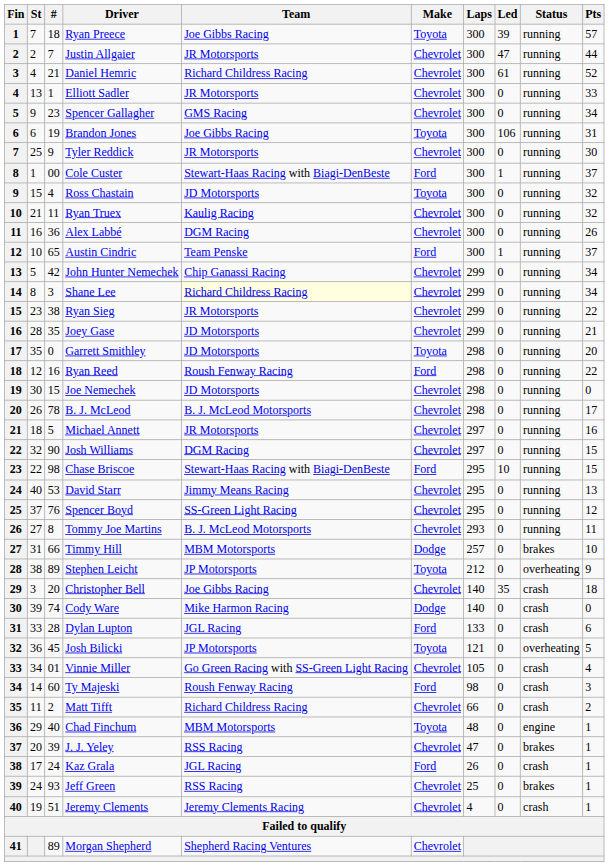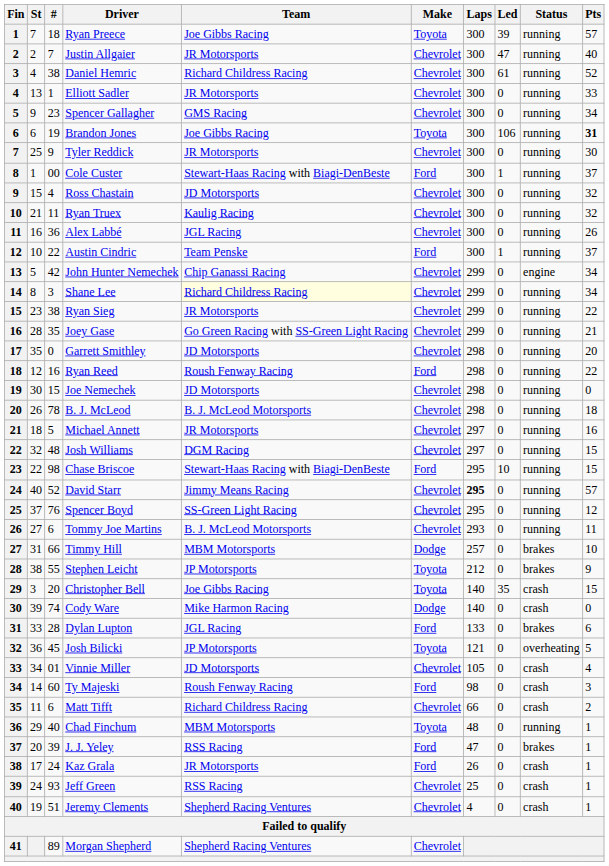Justin Allgaier | Pts: 44 -> 40
Daniel Hemric | #: 21 -> 38
Brandon Jones | Pts: normal -> bold
Ross Chastain | Make: Toyota -> Chevrolet
Alex Labbé | Team: DGM Racing -> JGL Racing
Austin Cindric | #: 65 -> 22
John Hunter Nemechek | Status: running -> engine
Joey Gase | Team: JD Motorsports -> Go Green Racing with SS-Green Light Racing
Garrett Smithley | Make: Toyota -> Chevrolet
B. J. McLeod | Pts: 17 -> 18
Josh Williams | #: 90 -> 48
David Starr | #: 53 -> 52
David Starr | Laps: normal -> bold
David Starr | Pts: 13 -> 57
Tommy Joe Martins | #: 8 -> 6
Stephen Leicht | #: 89 -> 55
Stephen Leicht | Status: overheating -> brakes
Christopher Bell | Make: Chevrolet -> Toyota
Christopher Bell | Pts: 18 -> 15
Dylan Lupton | Status: crash -> brakes
Vinnie Miller | Team: Go Green Racing with SS-Green Light Racing -> JD Motorsports
Matt Tifft | #: 2 -> 6
Chad Finchum | Status: engine -> running
J. J. Yeley | Make: Chevrolet -> Ford
Kaz Grala | Team: JGL Racing -> JR Motorsports
Jeff Green | Status: brakes -> crash
Jeremy Clements | Team: Jeremy Clements Racing -> Shepherd Racing Ventures
